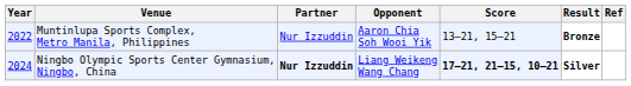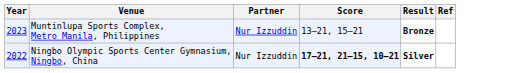- column: Opponent | Aaron Chia Soh Wooi Yik | Liang Weikeng Wang Chang
Muntinlupa Sports Complex, Metro Manila, Philippines | Year: 2022 -> 2023
Ningbo Olympic Sports Center Gymnasium, Ningbo, China | Year: 2024 -> 2022
Ningbo Olympic Sports Center Gymnasium, Ningbo, China | Partner: bold -> normal
